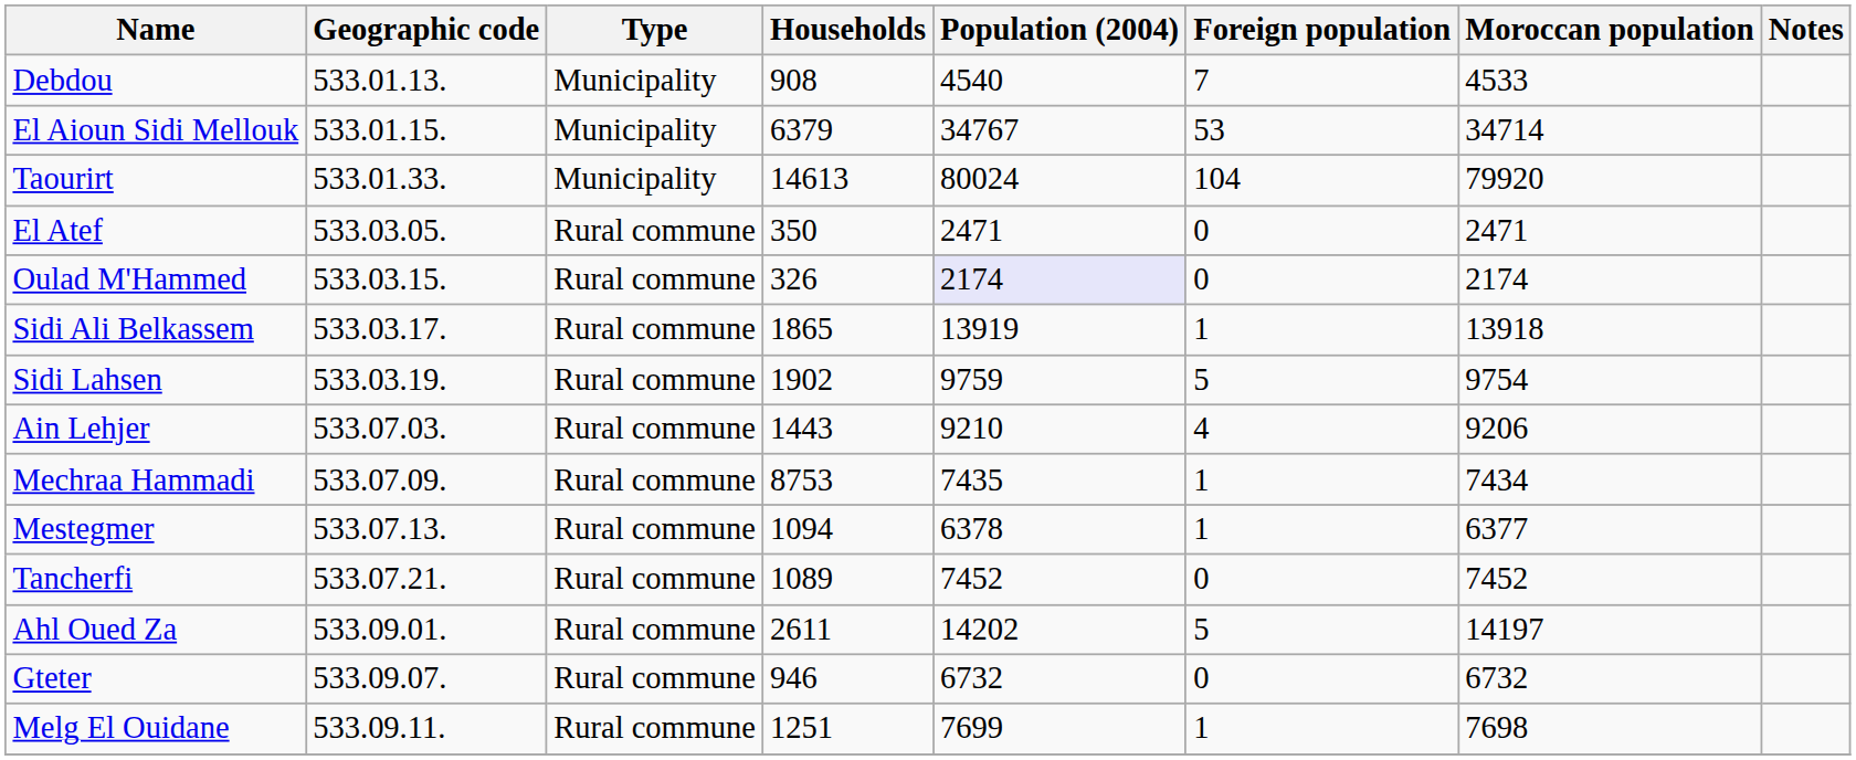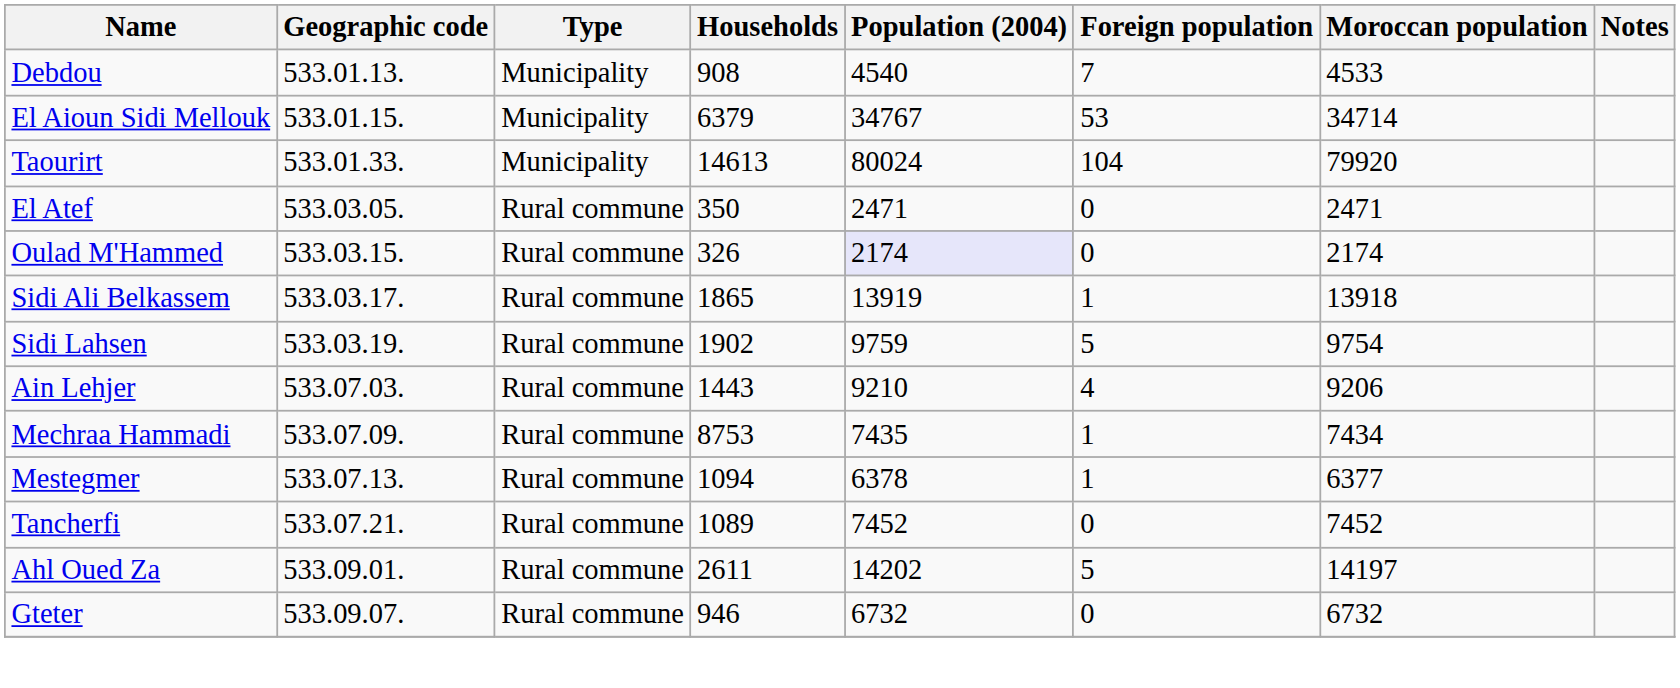- row: Melg El Ouidane | 533.09.11. | Rural commune | 1251 | 7699 | 1 | 7698
